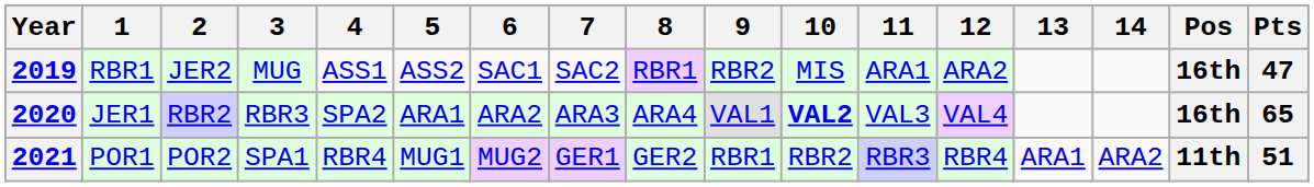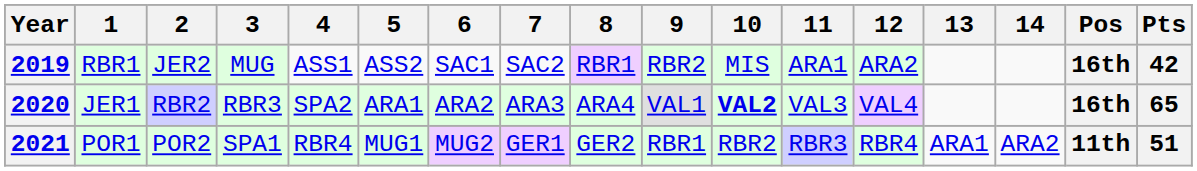2019 | Pts: 47 -> 42
